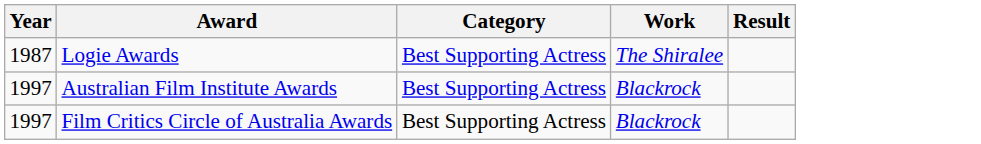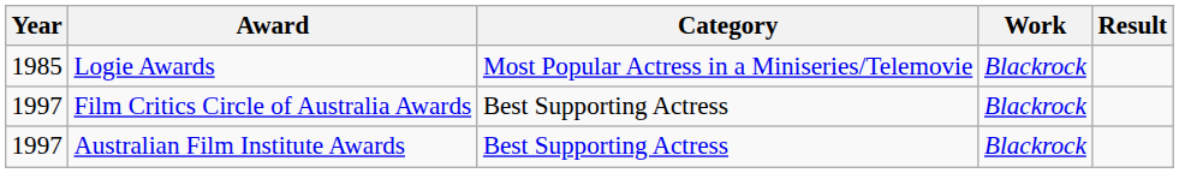Logie Awards | Year: 1987 -> 1985
Logie Awards | Category: Best Supporting Actress -> Most Popular Actress in a Miniseries/Telemovie
Logie Awards | Work: The Shiralee -> Blackrock
rows swapped: Australian Film Institute Awards <-> Film Critics Circle of Australia Awards
